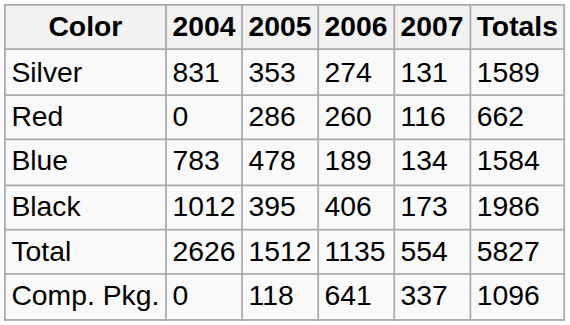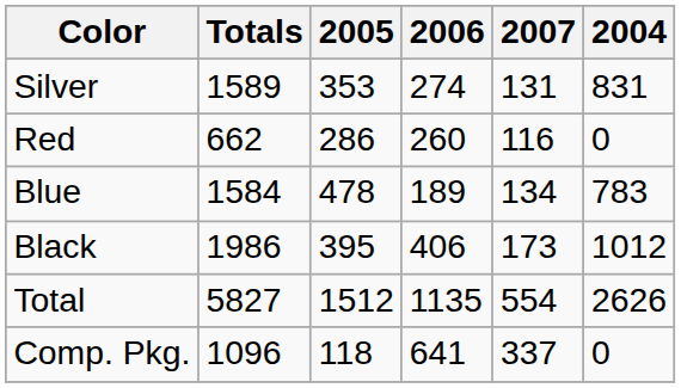columns swapped: 2004 <-> Totals
